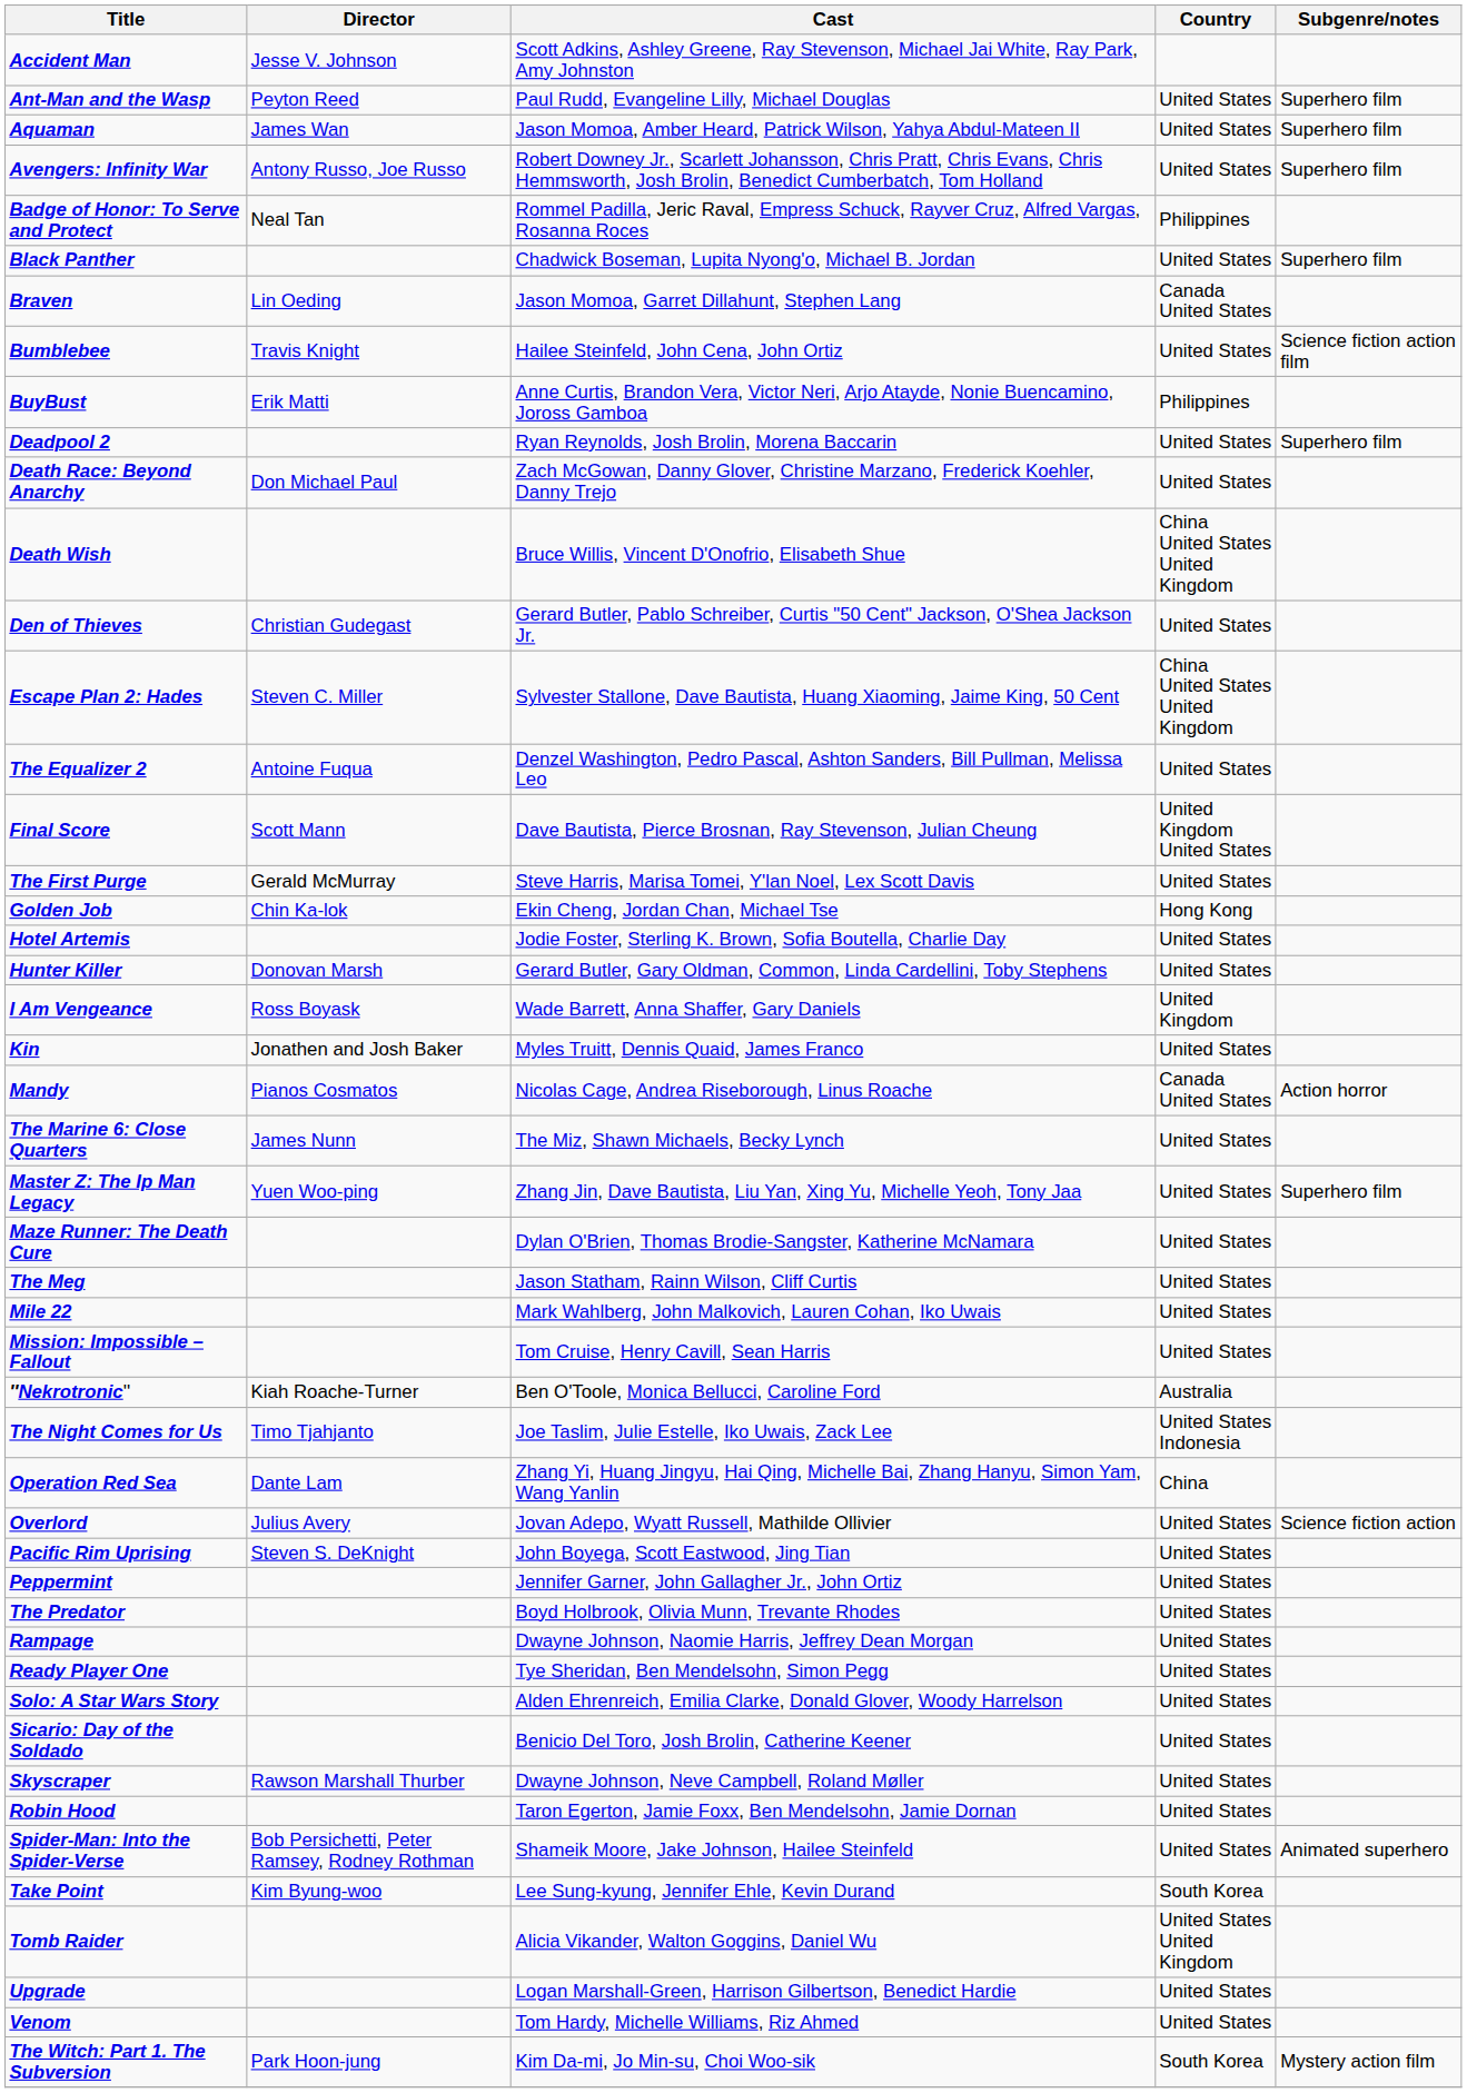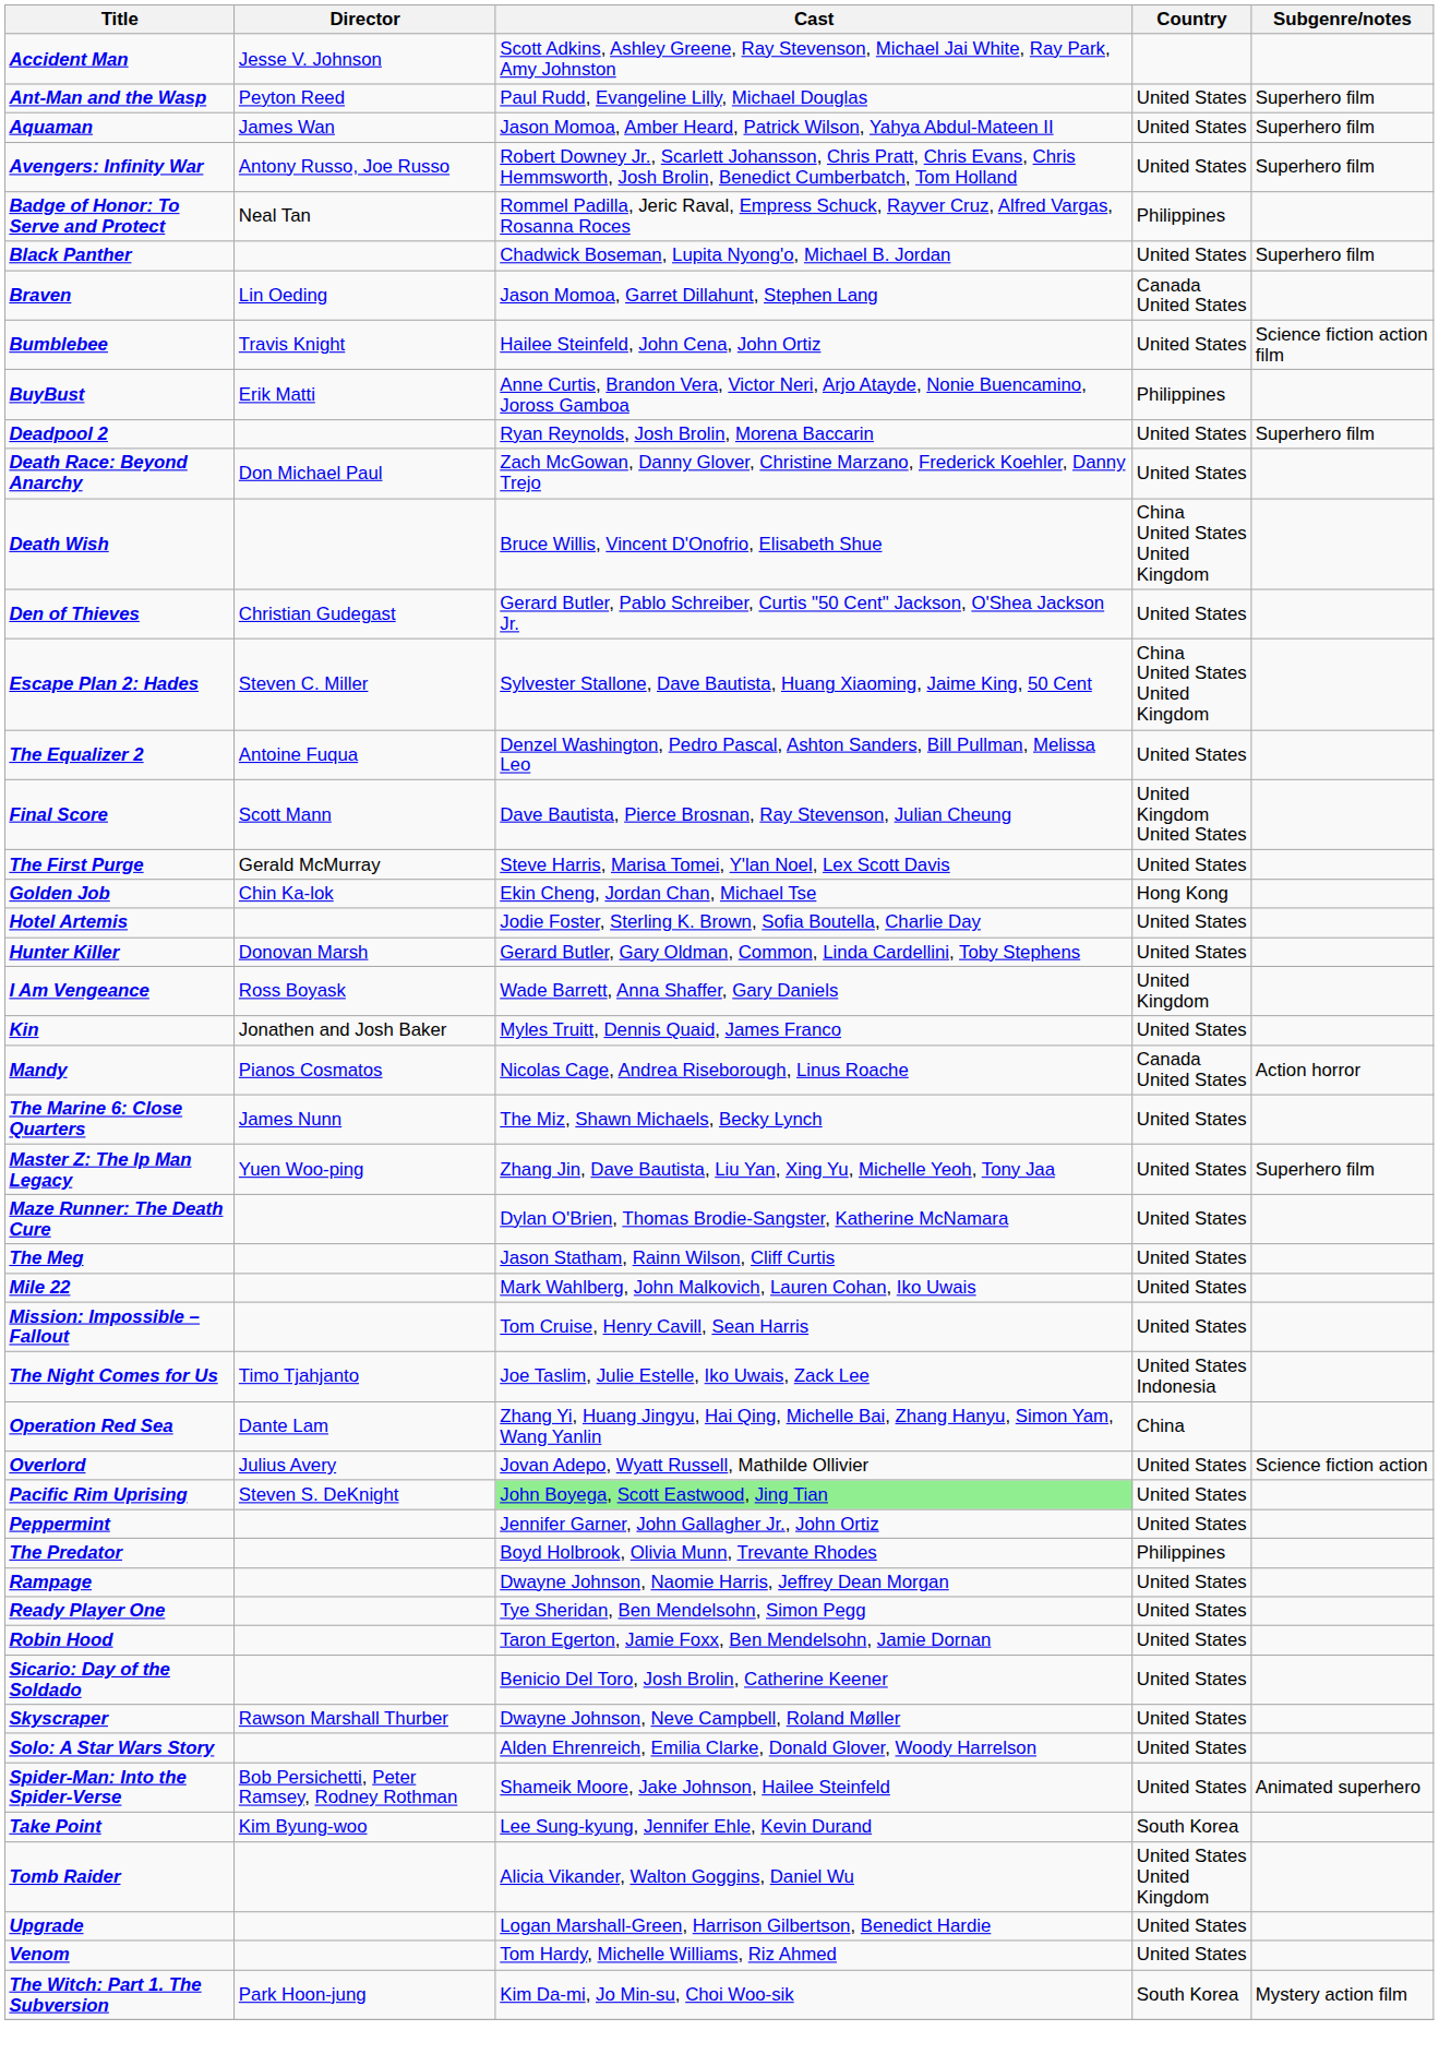- row: ''Nekrotronic'' | Kiah Roache-Turner | Ben O'Toole, Monica Bellucci, Caroline Ford | Australia
Pacific Rim Uprising | Cast: no background -> lightgreen background
The Predator | Country: United States -> Philippines
rows swapped: Robin Hood <-> Solo: A Star Wars Story
